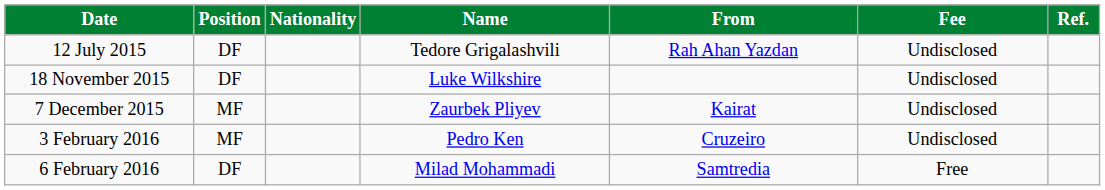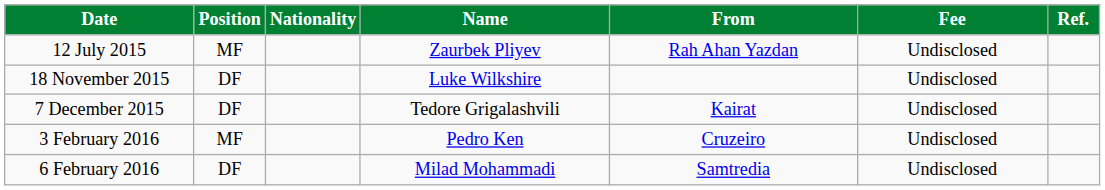12 July 2015 | Position: DF -> MF
12 July 2015 | Name: Tedore Grigalashvili -> Zaurbek Pliyev
7 December 2015 | Position: MF -> DF
7 December 2015 | Name: Zaurbek Pliyev -> Tedore Grigalashvili
6 February 2016 | Fee: Free -> Undisclosed
